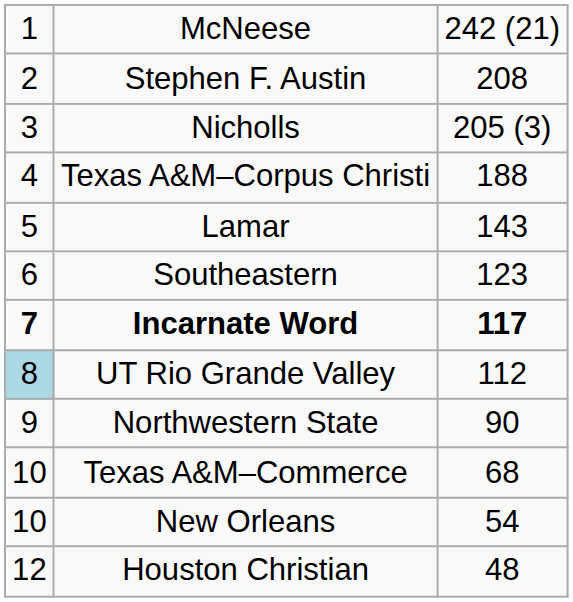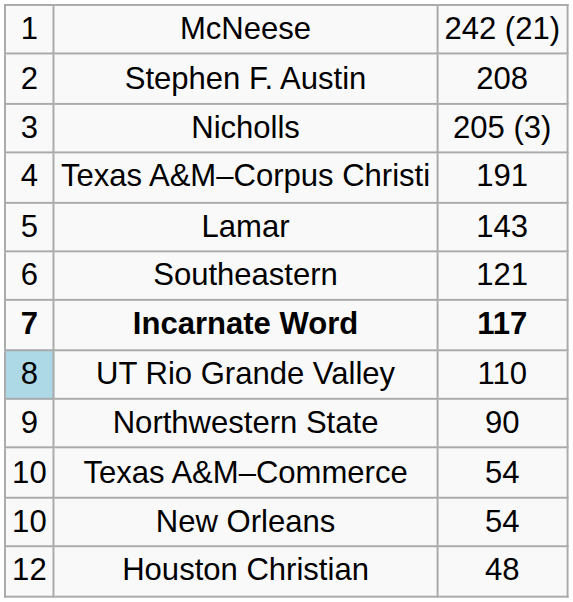Texas A&M–Corpus Christi | column 3: 188 -> 191
Southeastern | column 3: 123 -> 121
UT Rio Grande Valley | column 3: 112 -> 110
Texas A&M–Commerce | column 3: 68 -> 54
